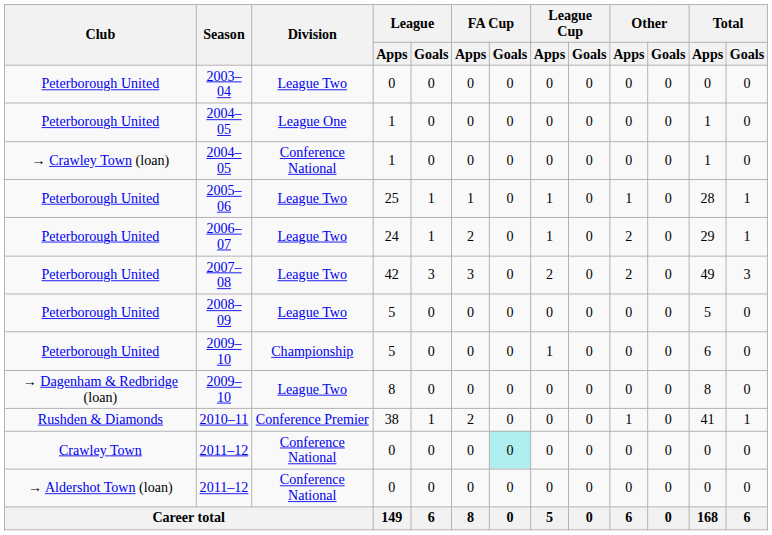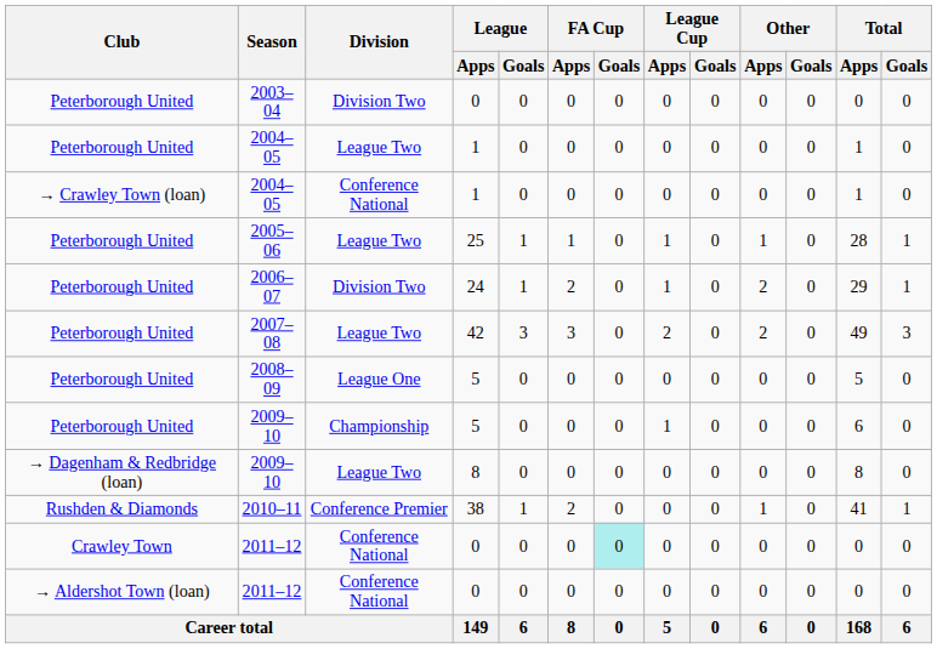2003–04 | Division: League Two -> Division Two
Peterborough United / 2004–05 | Division: League One -> League Two
2006–07 | Division: League Two -> Division Two
2008–09 | Division: League Two -> League One
